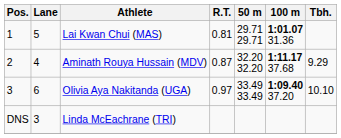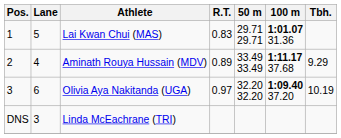Lai Kwan Chui (MAS) | R.T.: 0.81 -> 0.83
Aminath Rouya Hussain (MDV) | R.T.: 0.87 -> 0.89
Aminath Rouya Hussain (MDV) | 50 m: 32.20 32.20 -> 33.49 33.49
Olivia Aya Nakitanda (UGA) | 50 m: 33.49 33.49 -> 32.20 32.20
Olivia Aya Nakitanda (UGA) | Tbh.: 10.10 -> 10.19
